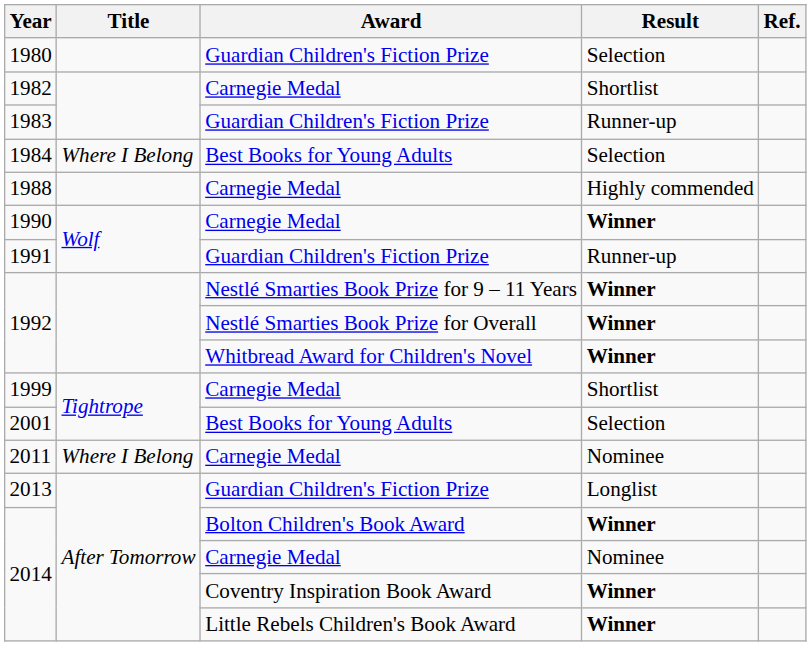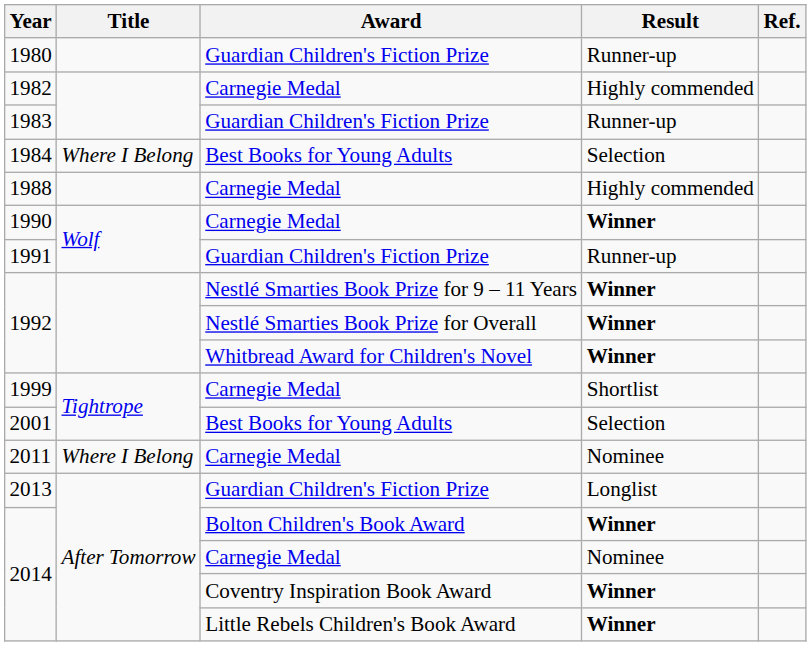1980 | Result: Selection -> Runner-up
1982 | Result: Shortlist -> Highly commended
